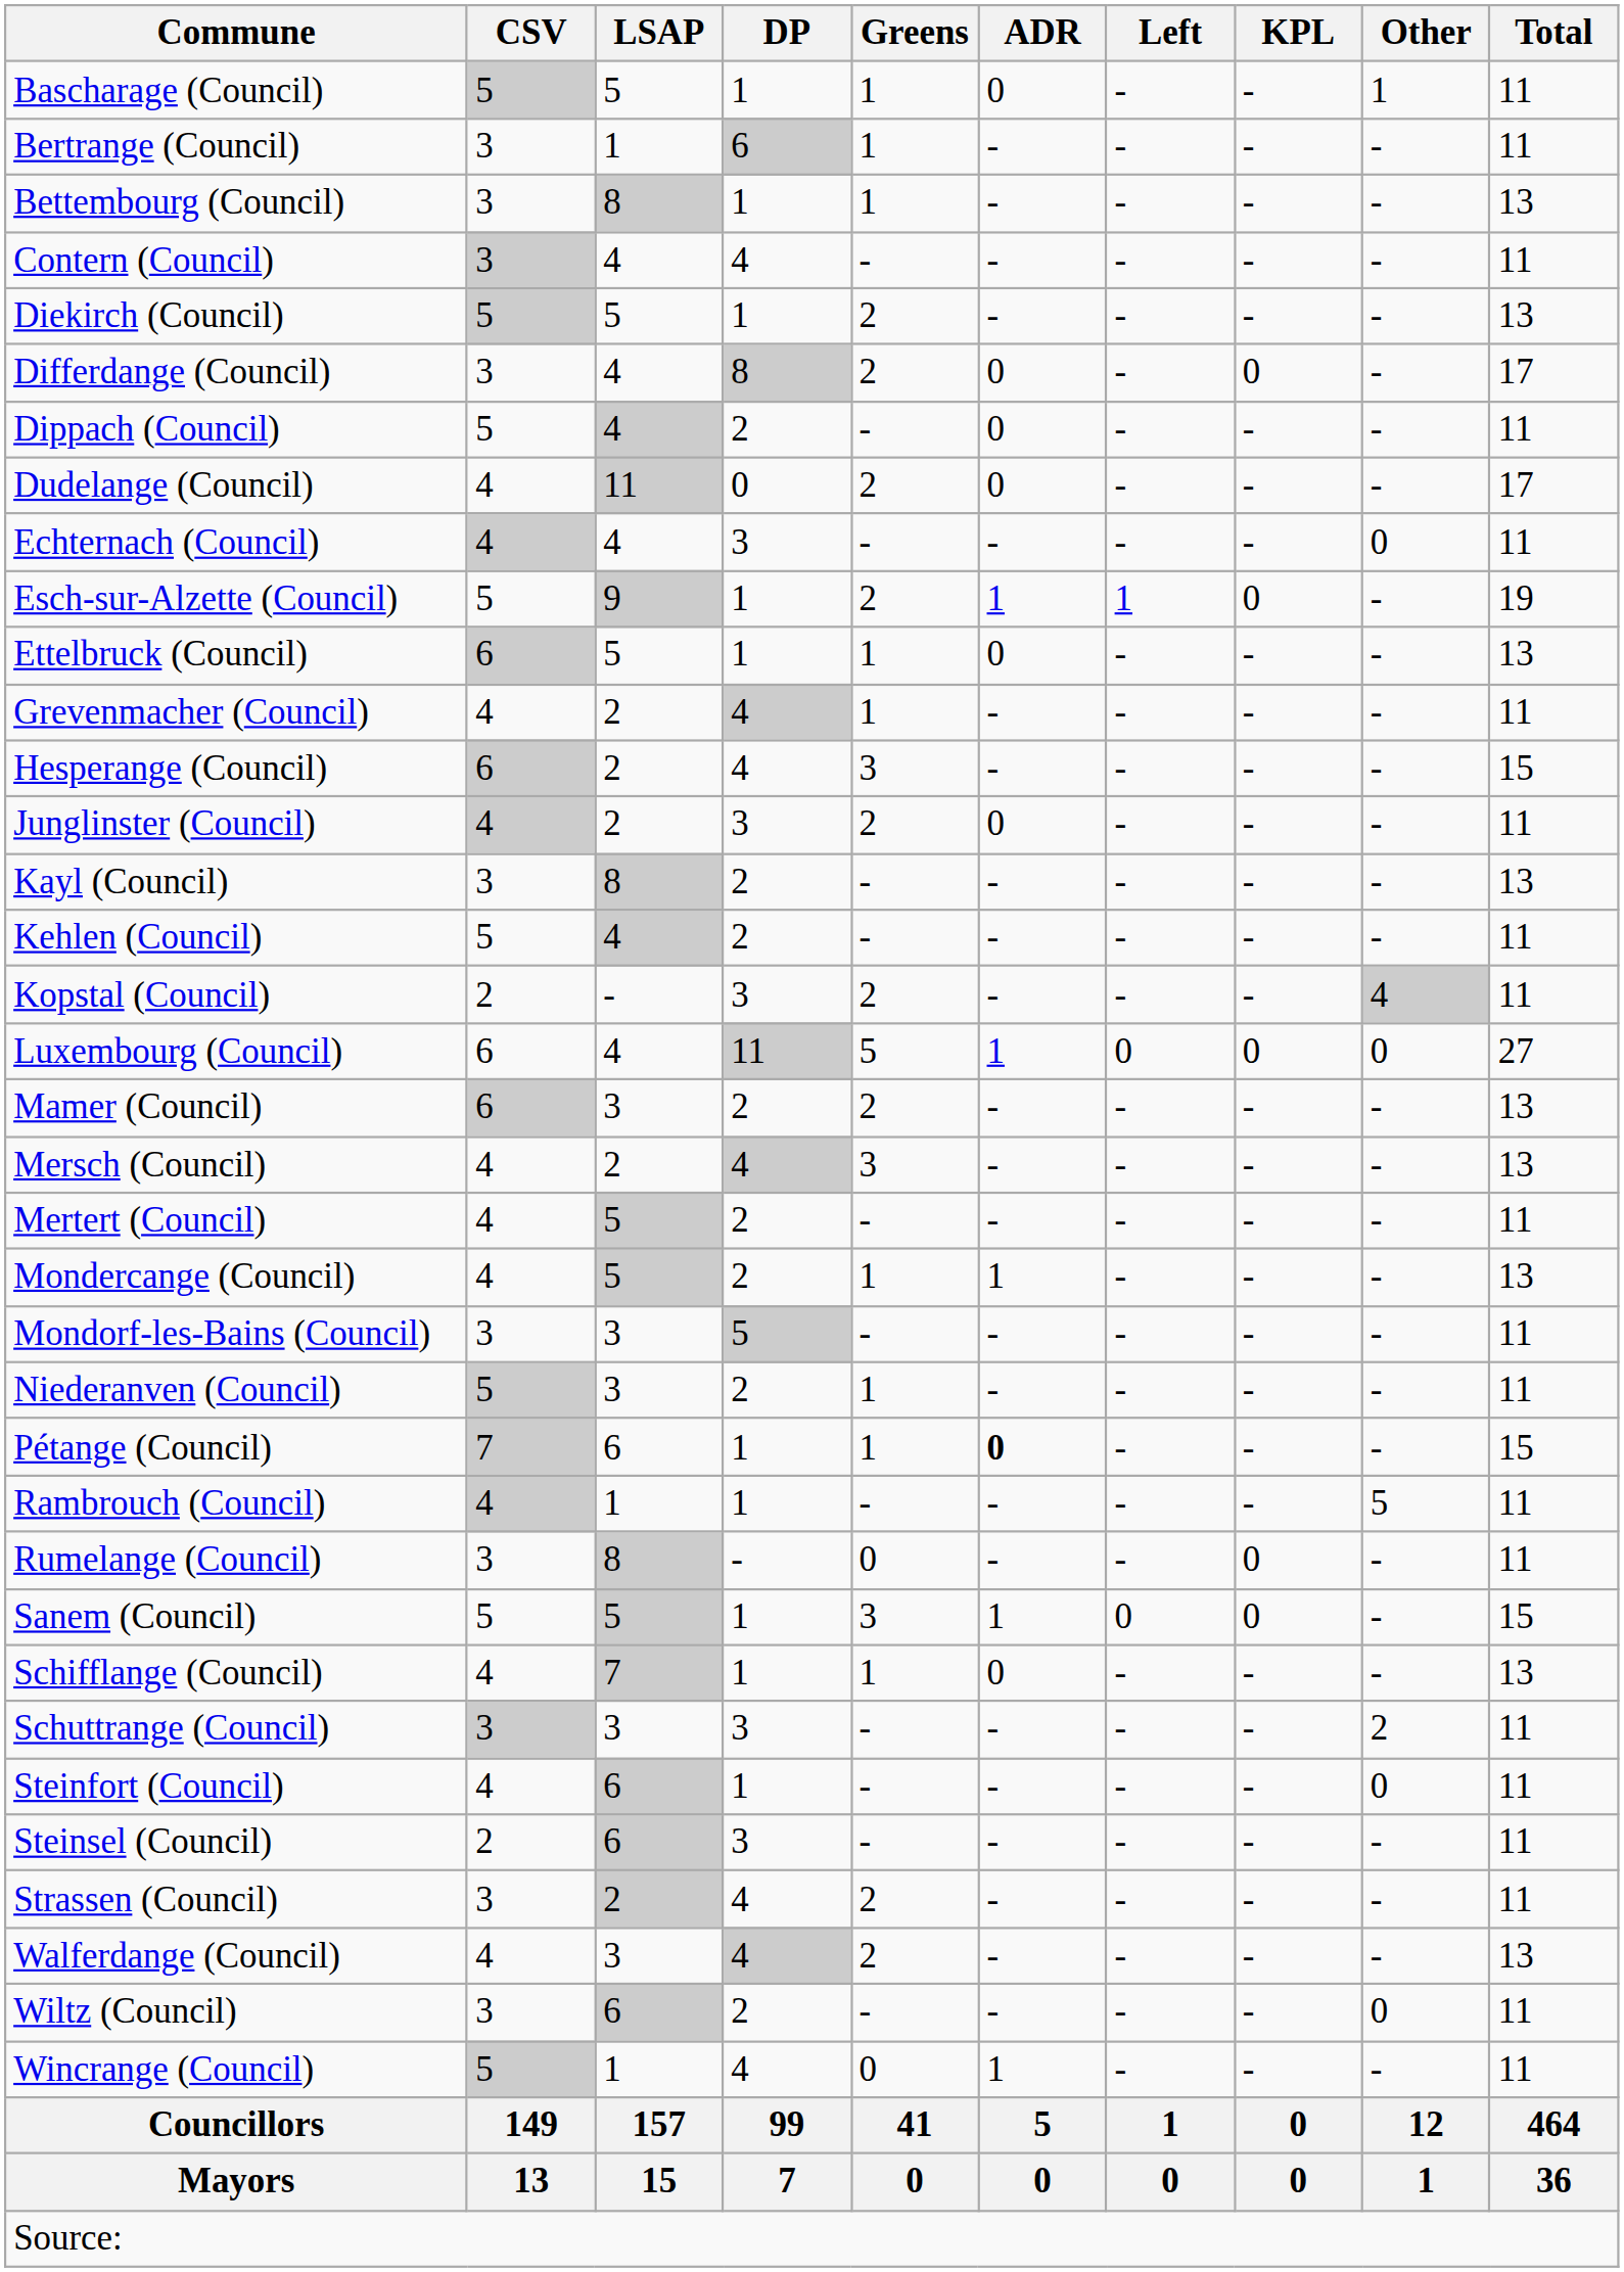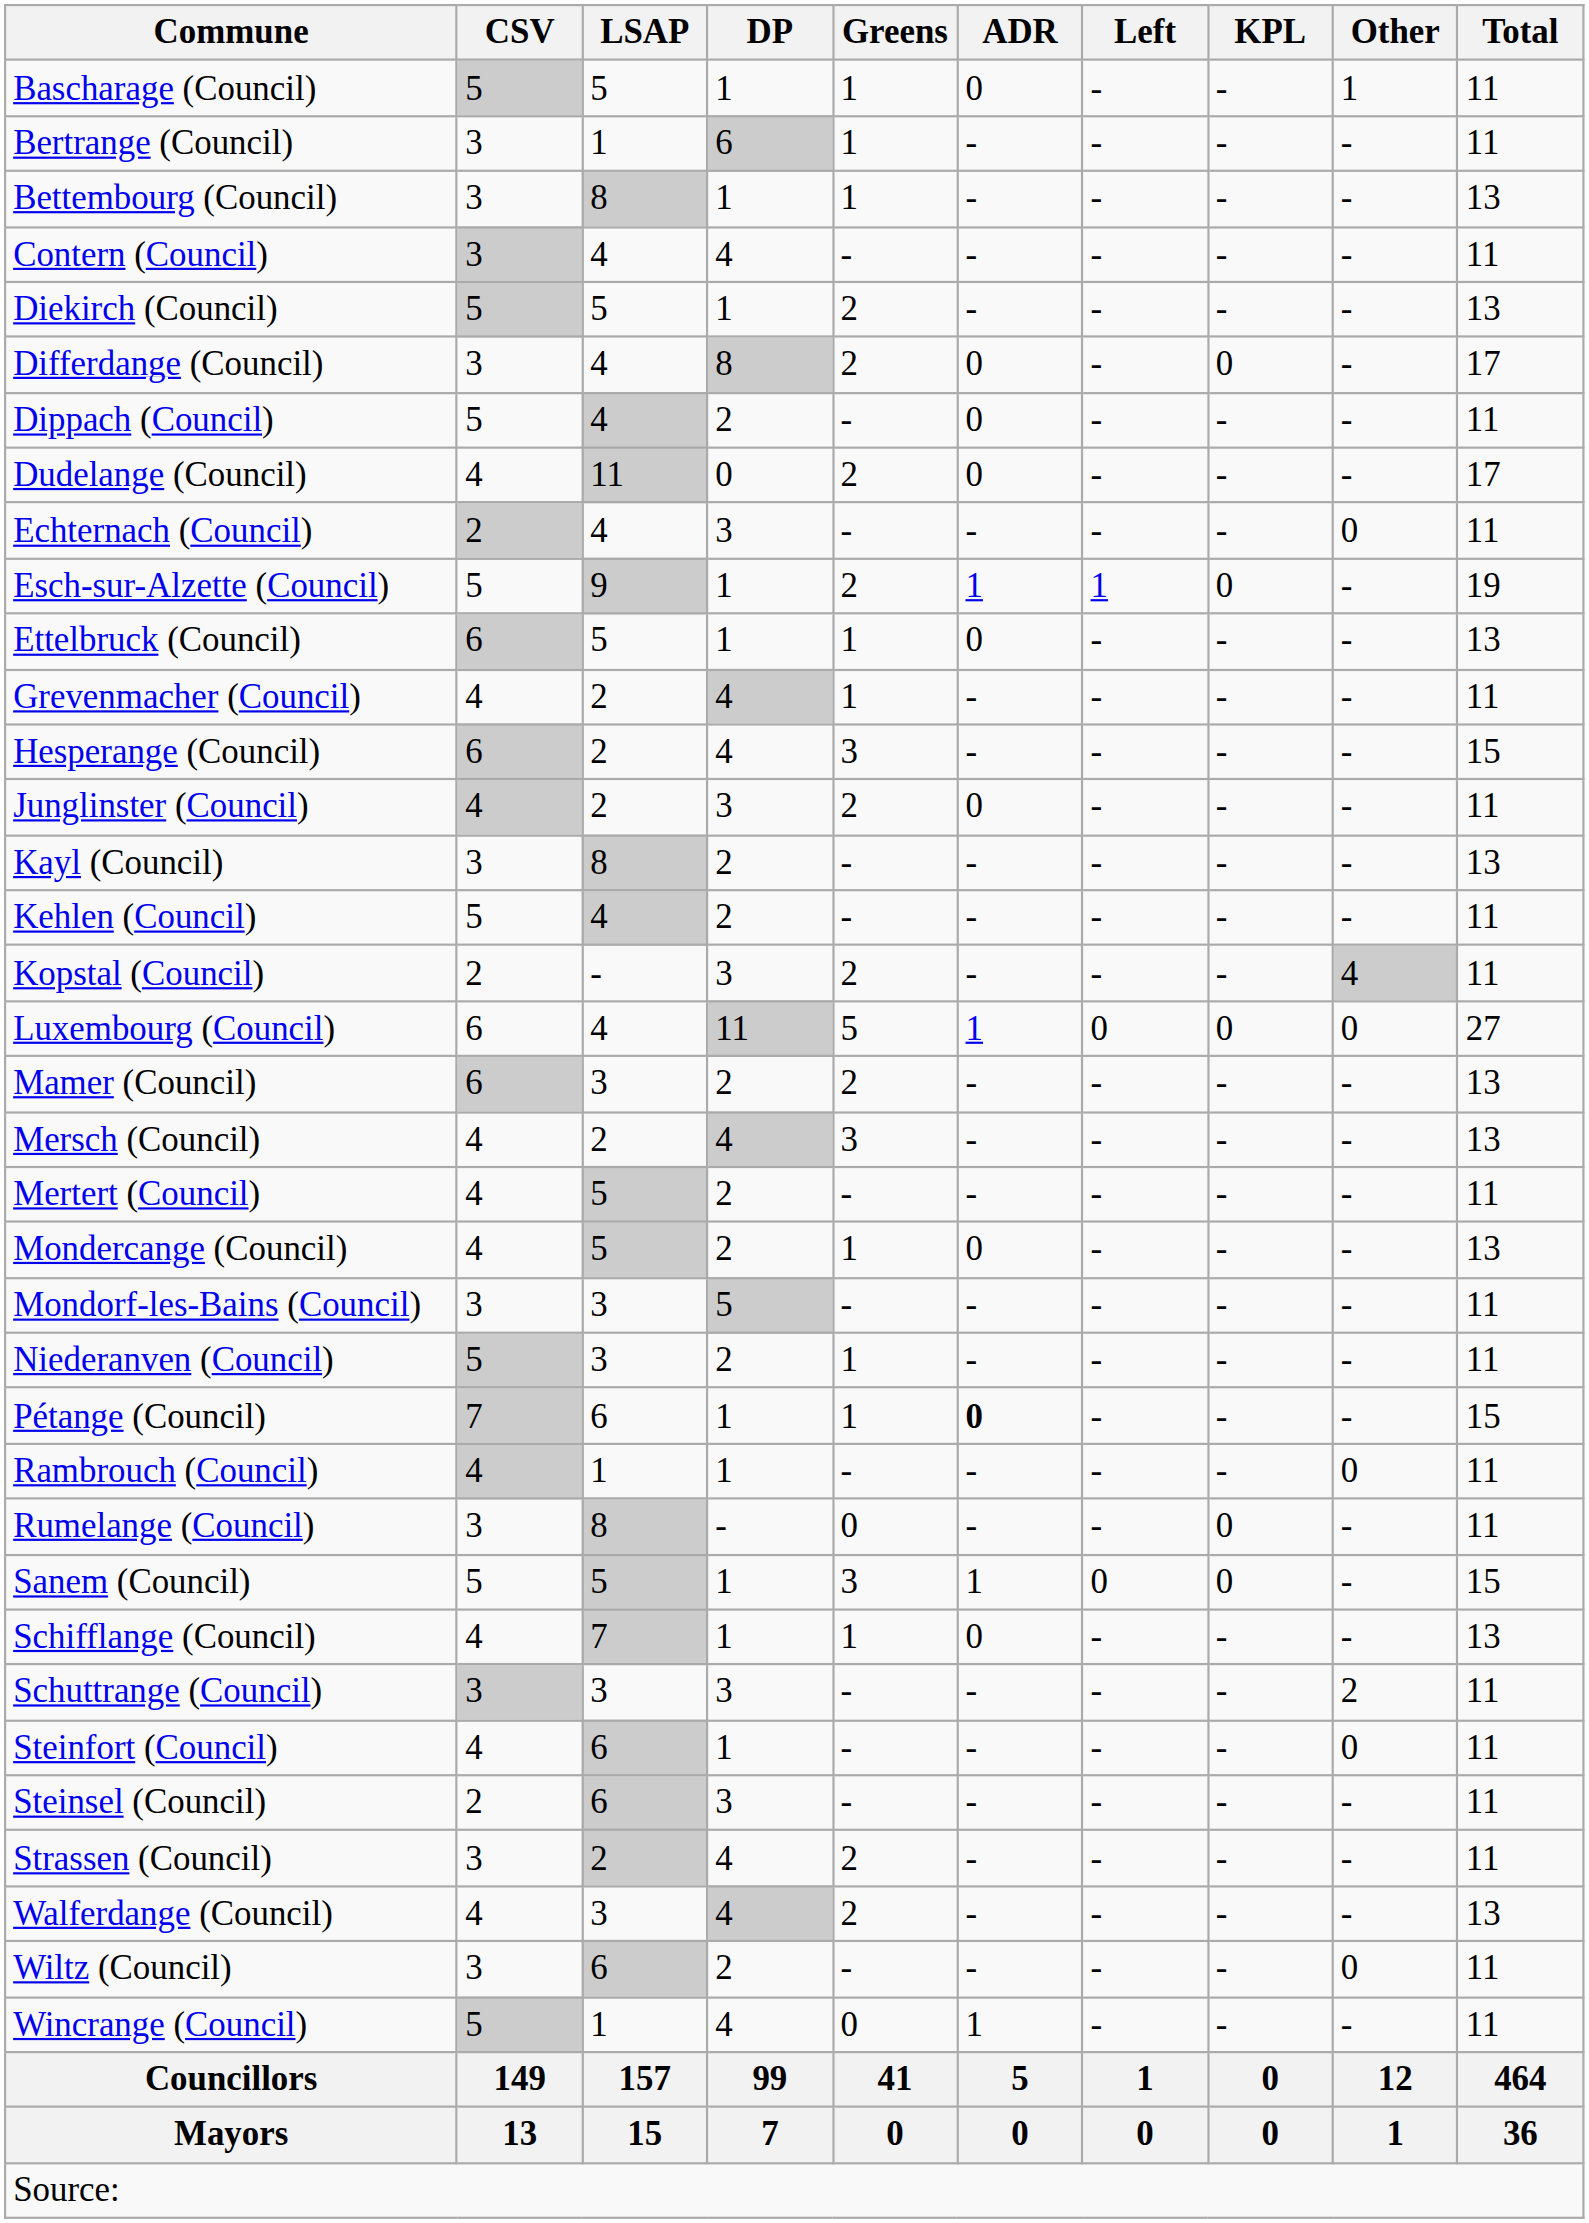Echternach (Council) | CSV: 4 -> 2
Mondercange (Council) | ADR: 1 -> 0
Rambrouch (Council) | Other: 5 -> 0
